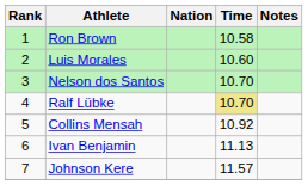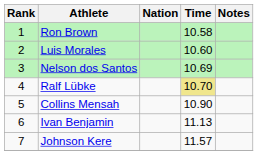Nelson dos Santos | Time: 10.70 -> 10.69
Collins Mensah | Time: 10.92 -> 10.90
